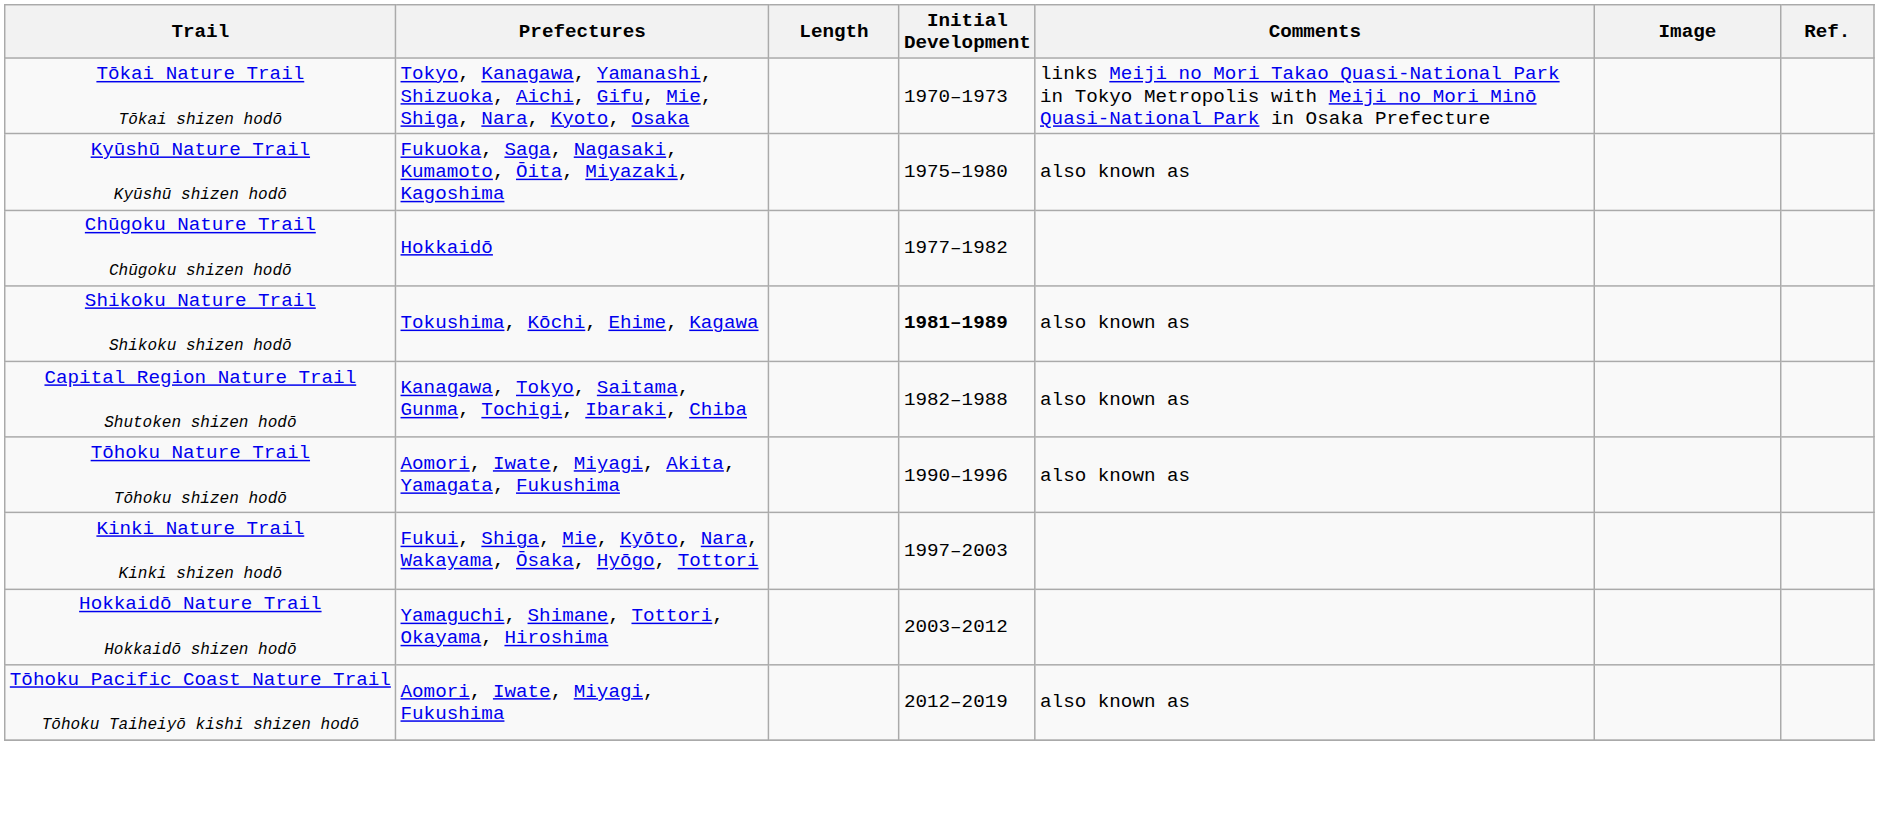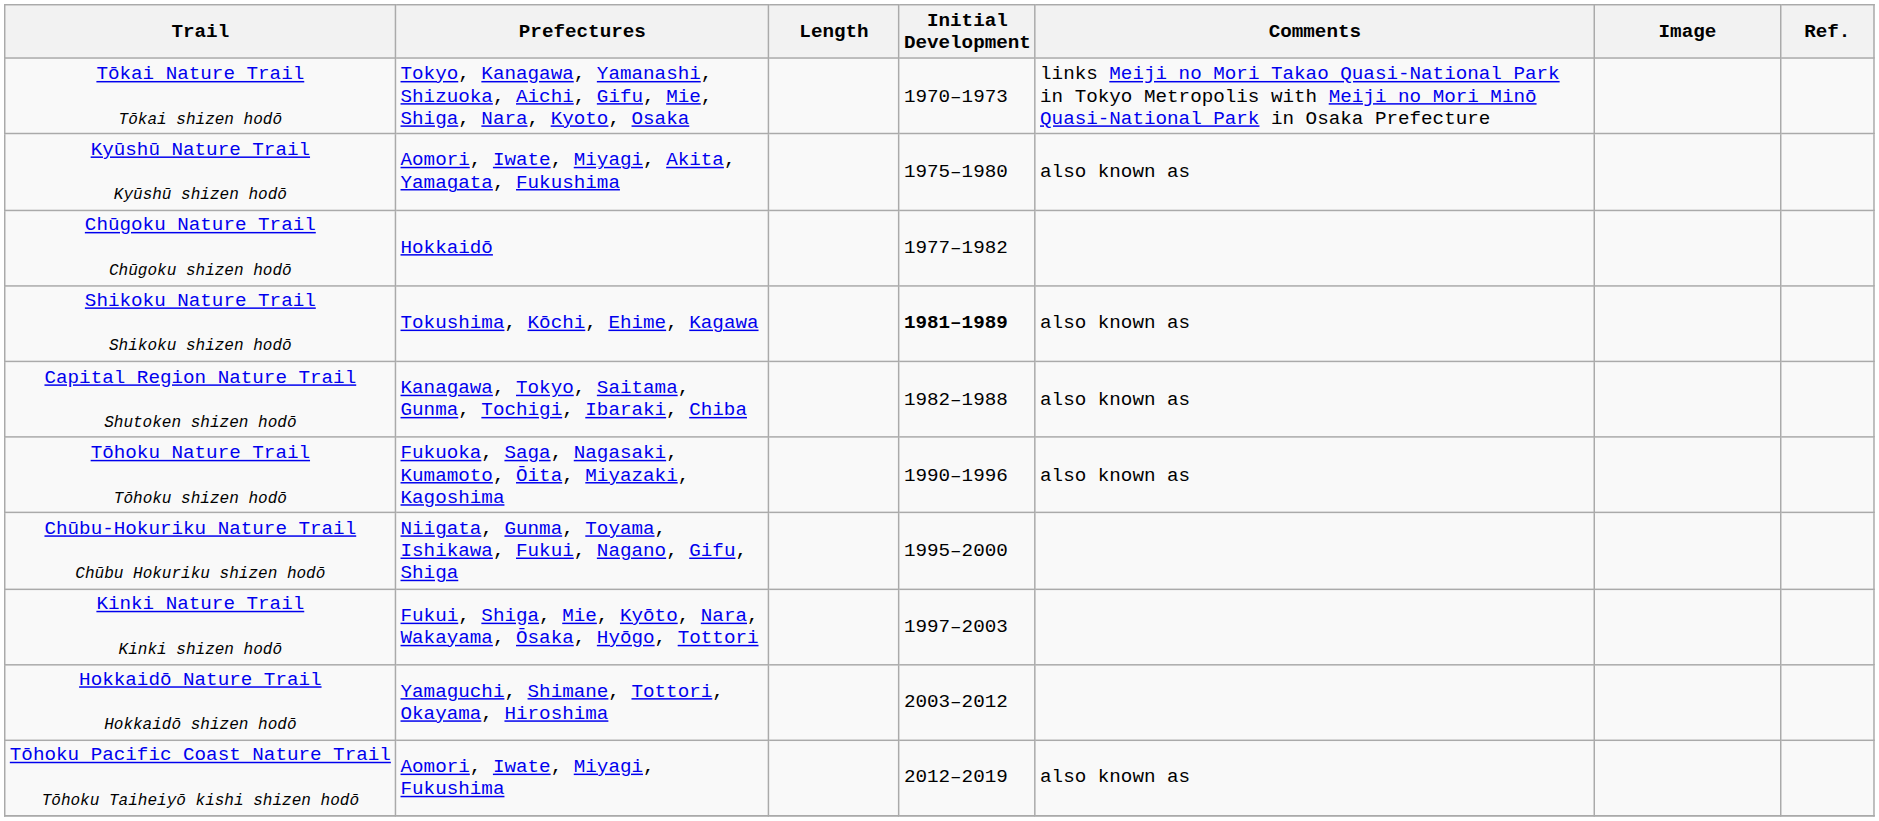Kyūshū Nature Trail Kyūshū shizen hodō | Prefectures: Fukuoka, Saga, Nagasaki, Kumamoto, Ōita, Miyazaki, Kagoshima -> Aomori, Iwate, Miyagi, Akita, Yamagata, Fukushima
Tōhoku Nature Trail Tōhoku shizen hodō | Prefectures: Aomori, Iwate, Miyagi, Akita, Yamagata, Fukushima -> Fukuoka, Saga, Nagasaki, Kumamoto, Ōita, Miyazaki, Kagoshima
+ row: Chūbu-Hokuriku Nature Trail Chūbu Hokuriku shizen hodō | Niigata, Gunma, Toyama, Ishikawa, Fukui, Nagano, Gifu, Shiga | 1995–2000
